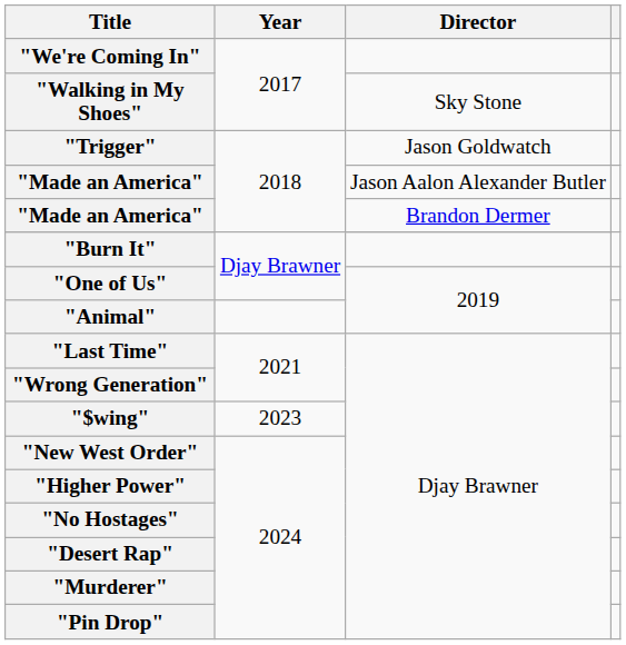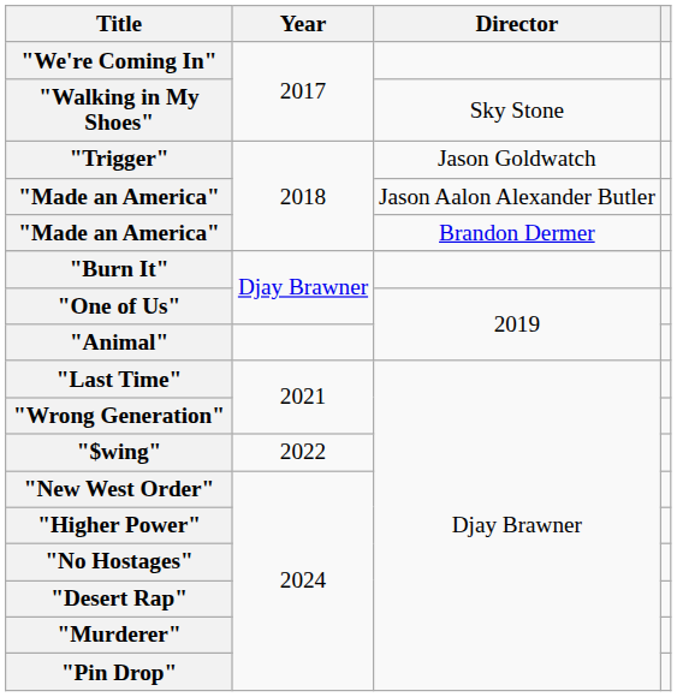"$wing" | Year: 2023 -> 2022
